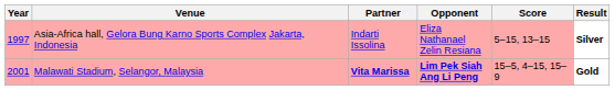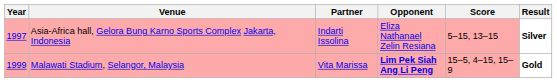Malawati Stadium, Selangor, Malaysia | Year: 2001 -> 1999
Malawati Stadium, Selangor, Malaysia | Partner: bold -> normal
